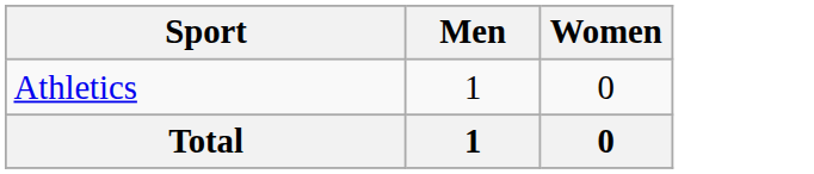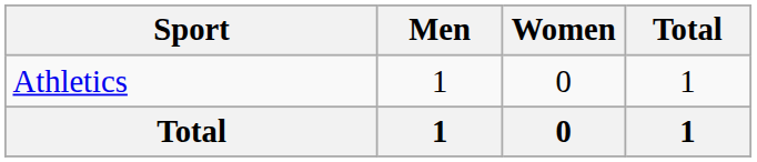+ column: Total | 1 | 1
